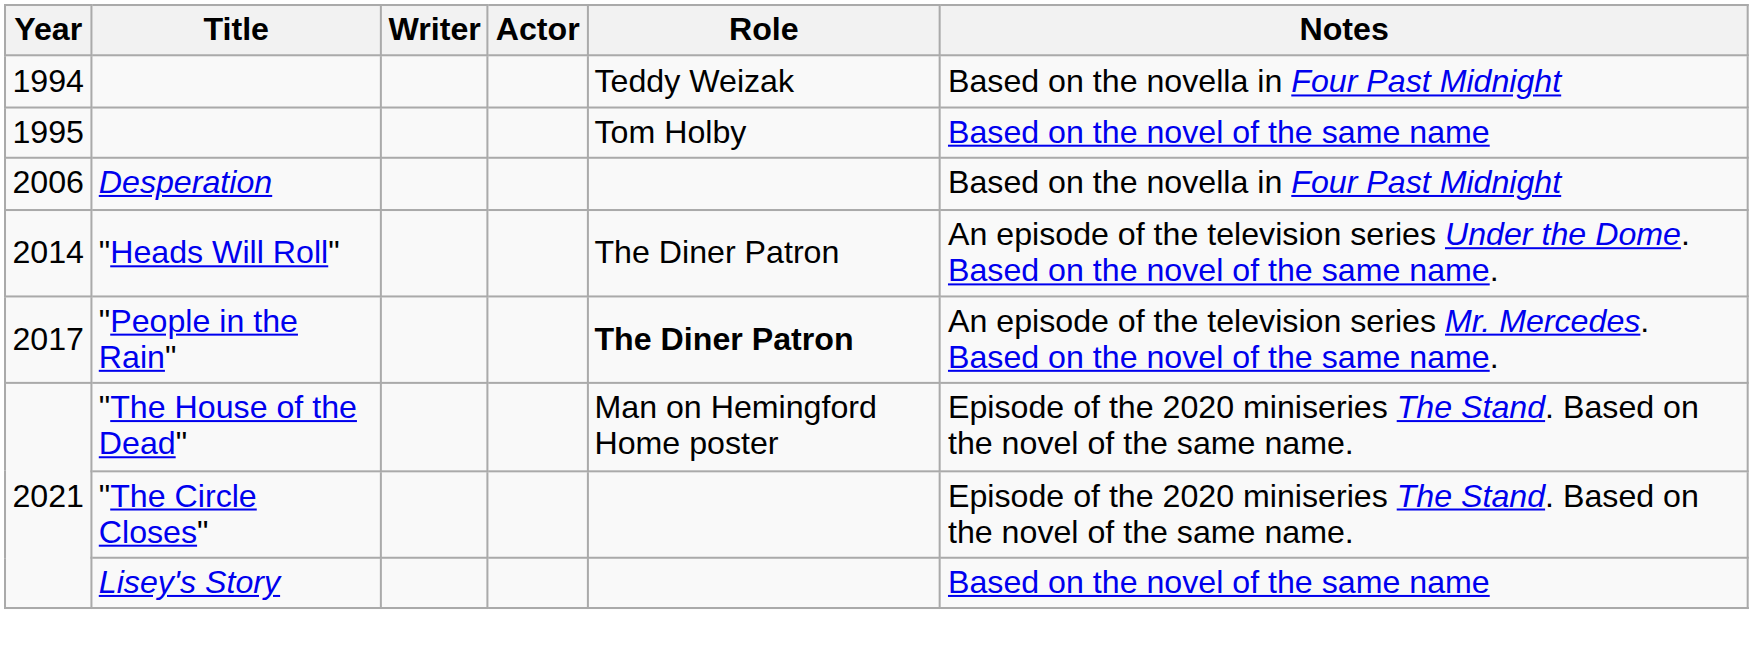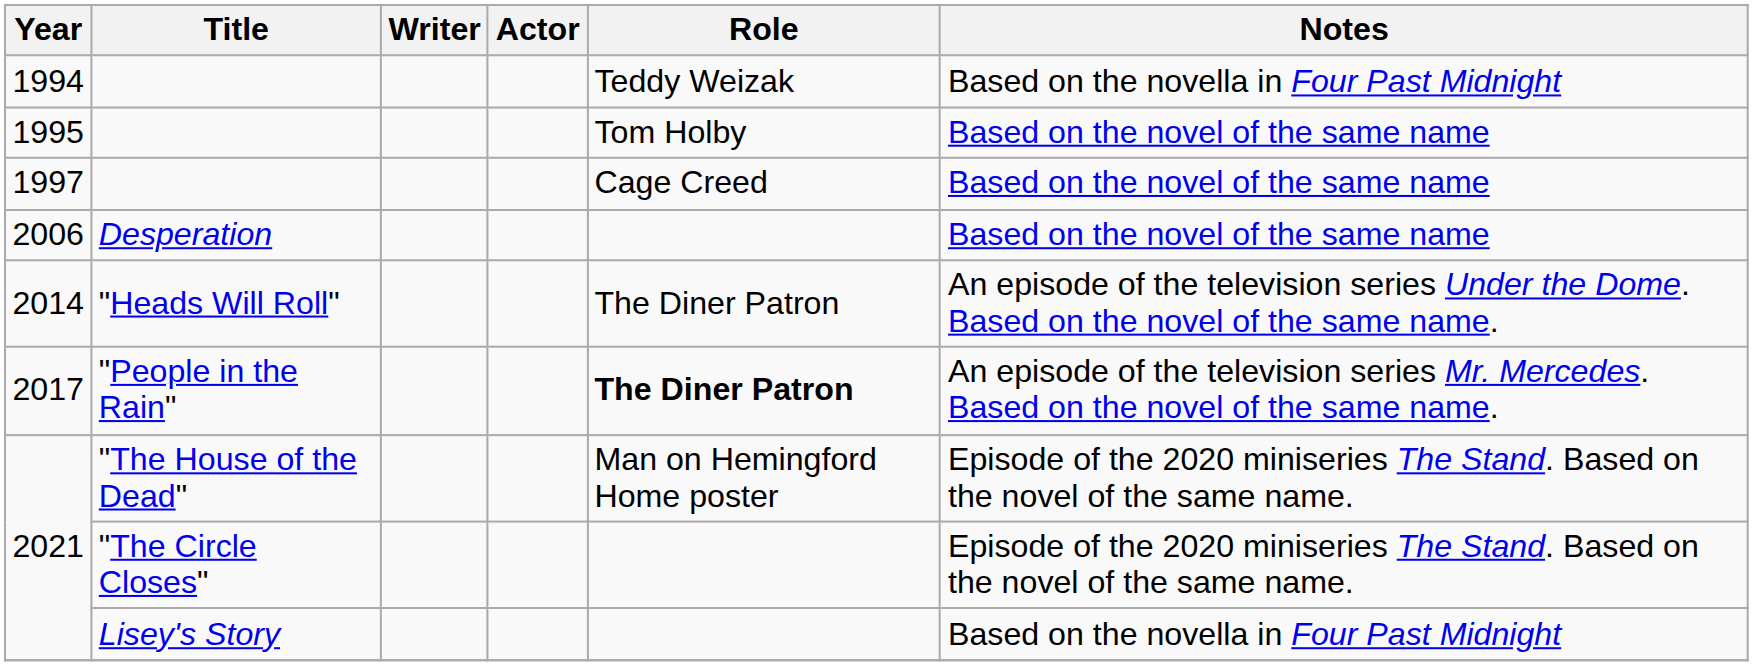+ row: 1997 | Cage Creed | Based on the novel of the same name
2006 | Notes: Based on the novella in Four Past Midnight -> Based on the novel of the same name
2021 / Lisey's Story | Notes: Based on the novel of the same name -> Based on the novella in Four Past Midnight
